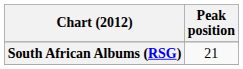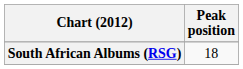South African Albums (RSG) | Peak position: 21 -> 18
